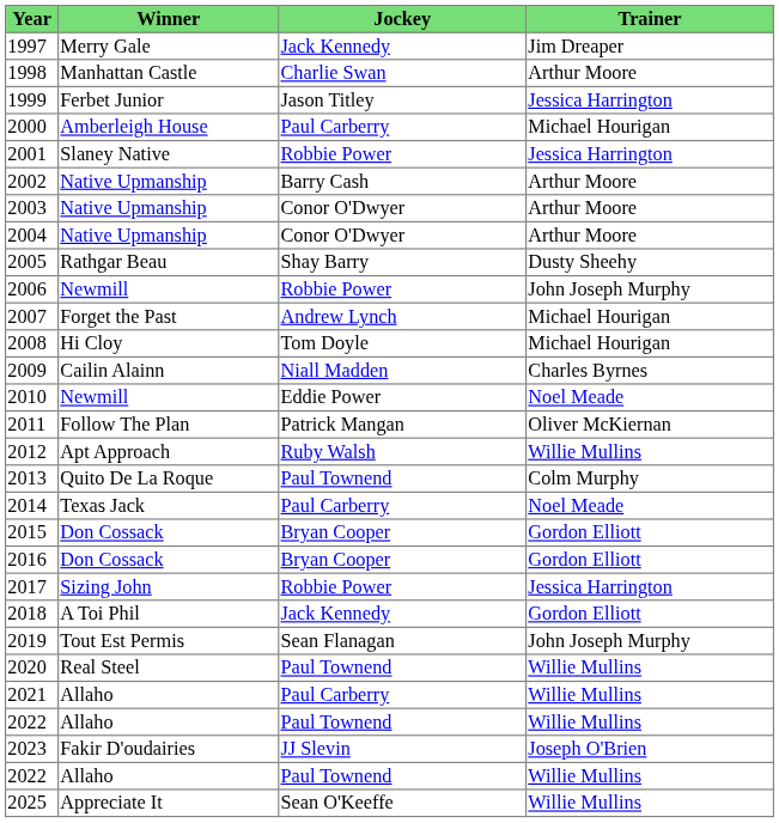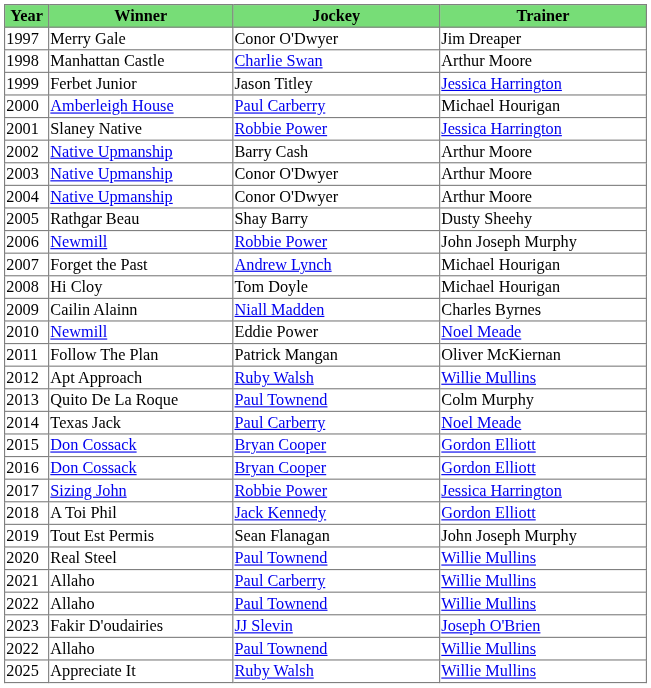1997 | Jockey: Jack Kennedy -> Conor O'Dwyer
2025 | Jockey: Sean O'Keeffe -> Ruby Walsh
